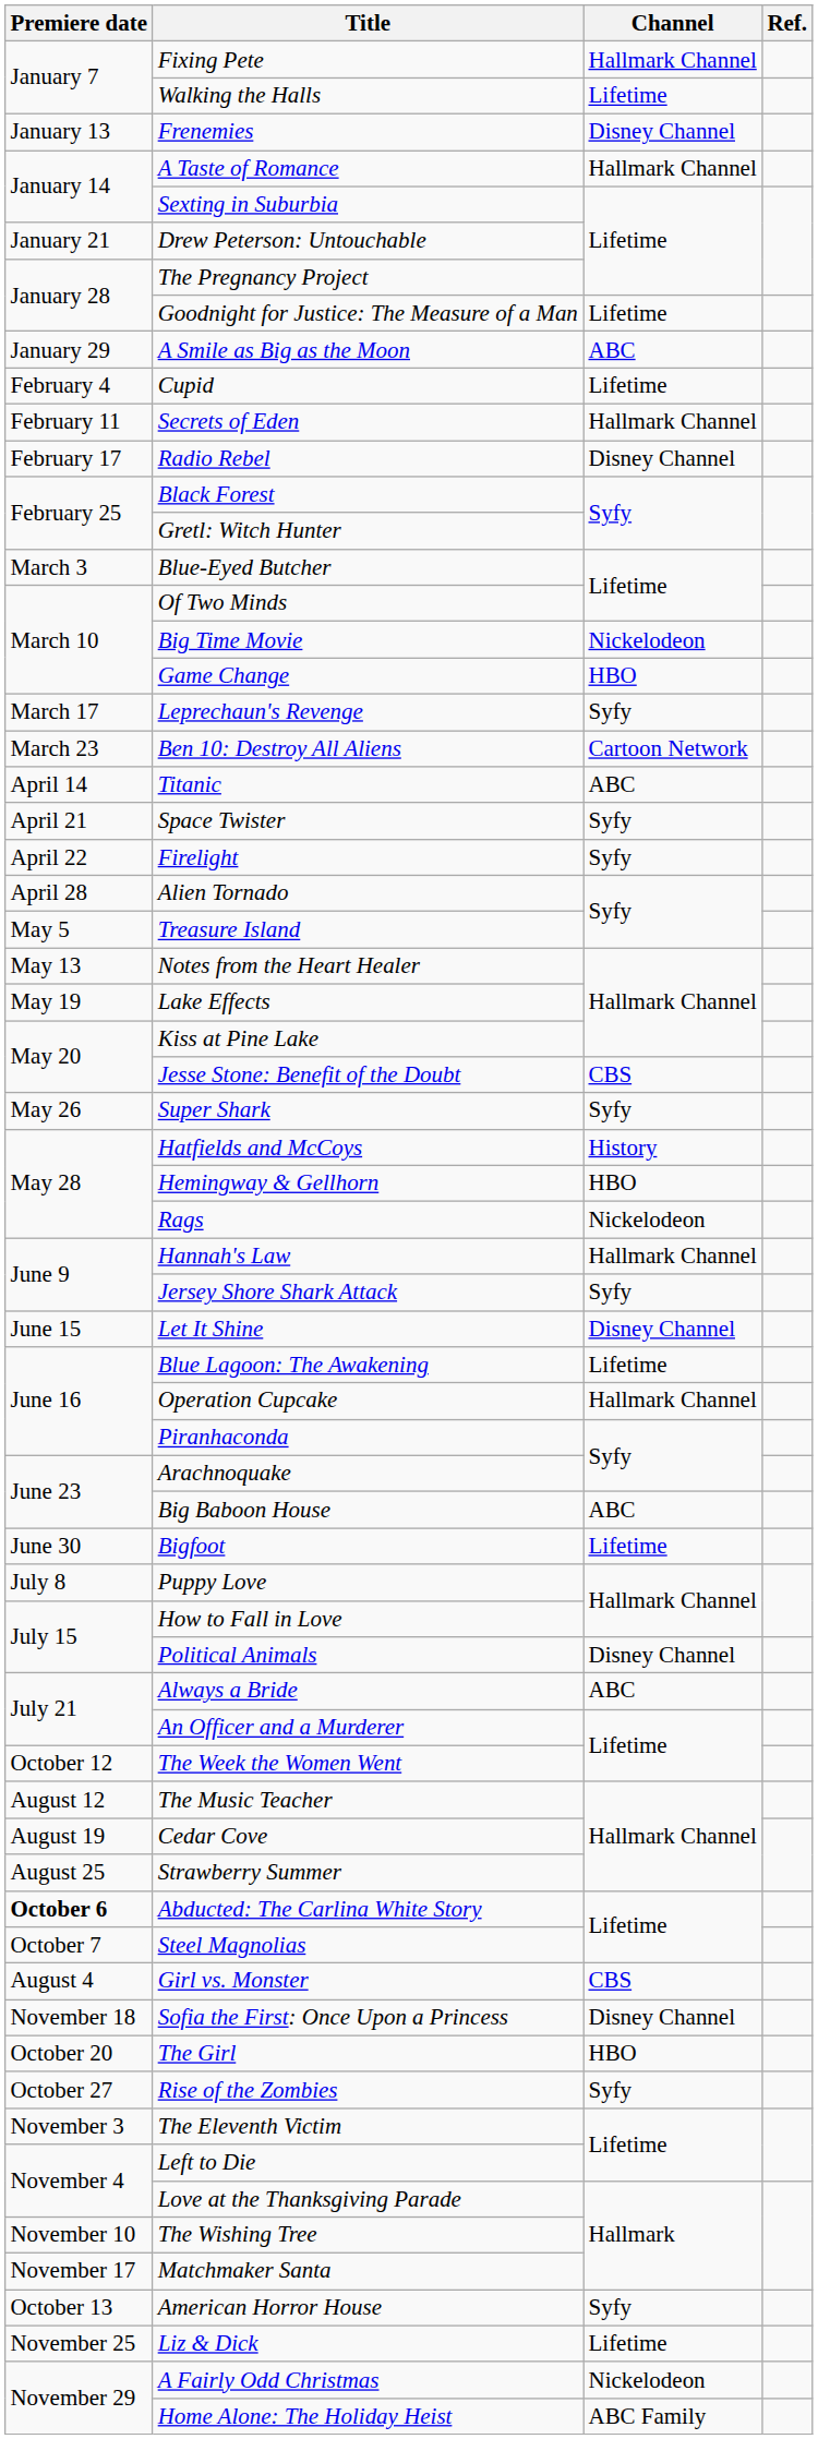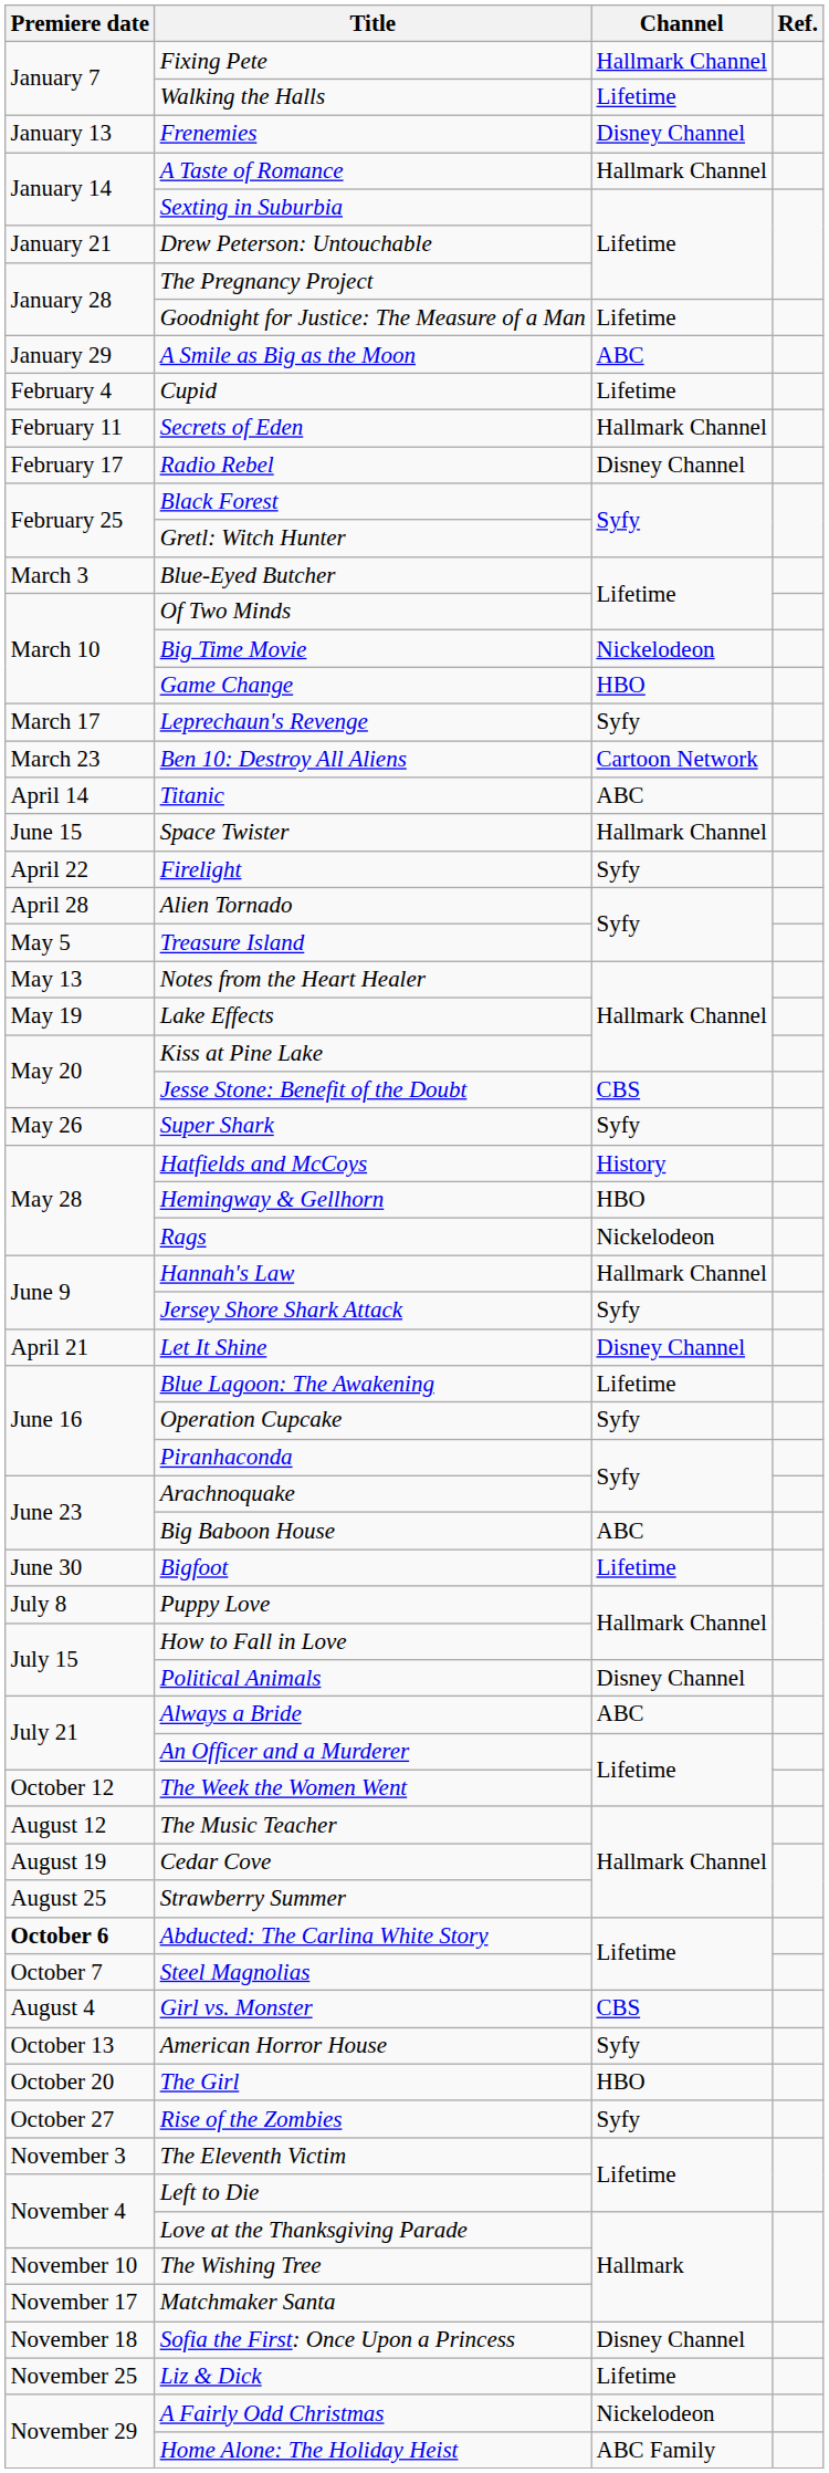Space Twister | Premiere date: April 21 -> June 15
Space Twister | Channel: Syfy -> Hallmark Channel
Let It Shine | Premiere date: June 15 -> April 21
Operation Cupcake | Channel: Hallmark Channel -> Syfy
rows swapped: American Horror House <-> Sofia the First: Once Upon a Princess
